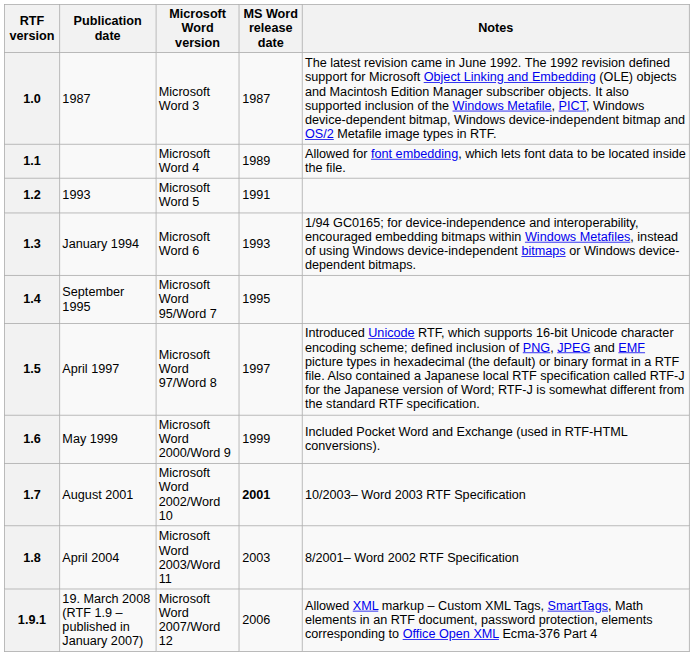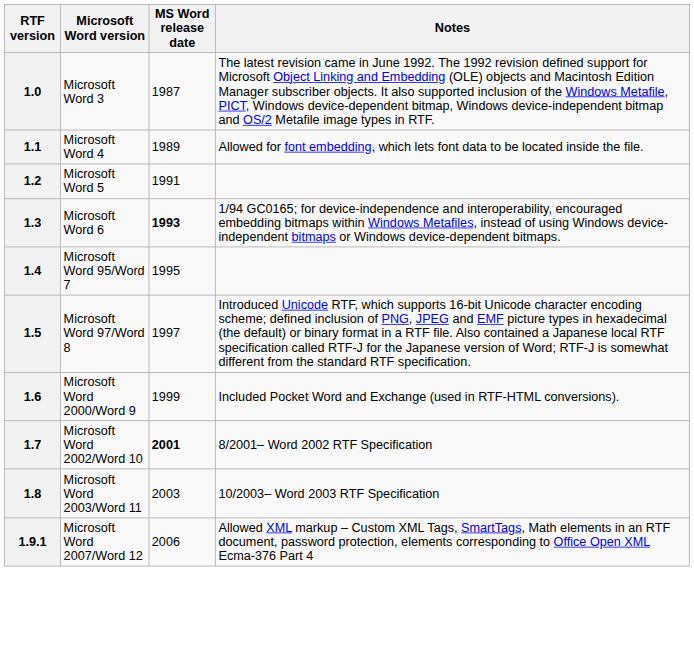- column: Publication date | 1987 | 1993 | January 1994 | September 1995 | April 1997 | May 1999 | August 2001 | April 2004 | 19. March 2008 (RTF 1.9 – published in January 2007)
1.3 | MS Word release date: normal -> bold
1.7 | Notes: 10/2003– Word 2003 RTF Specification -> 8/2001– Word 2002 RTF Specification
1.8 | Notes: 8/2001– Word 2002 RTF Specification -> 10/2003– Word 2003 RTF Specification
